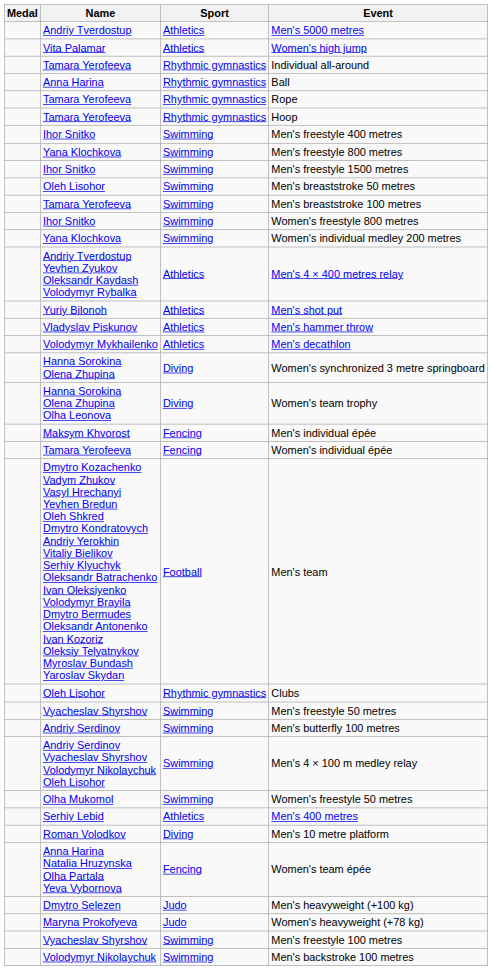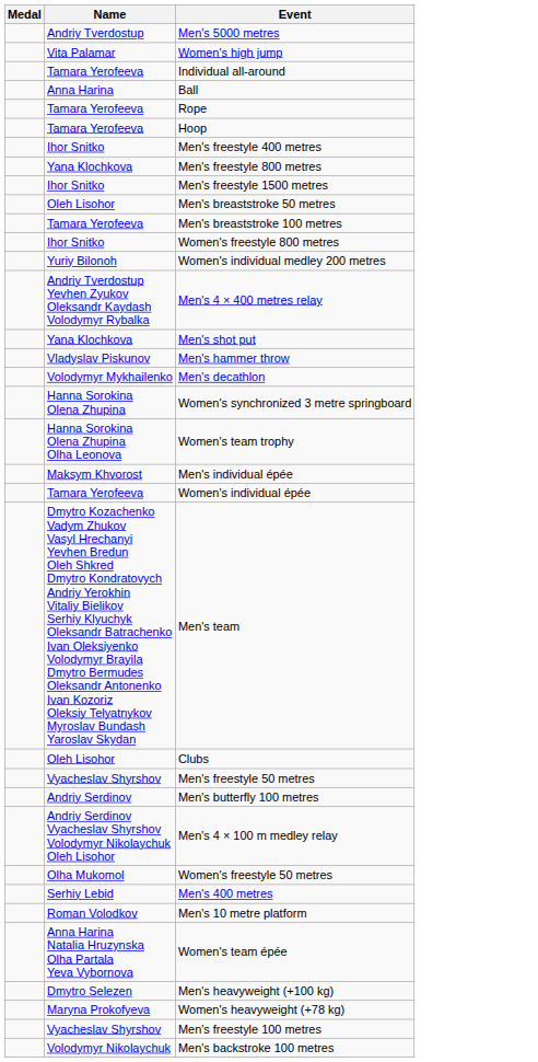- column: Sport | Athletics | Athletics | Rhythmic gymnastics | Rhythmic gymnastics | Rhythmic gymnastics | Rhythmic gymnastics | Swimming | Swimming | Swimming | Swimming | Swimming | Swimming | Swimming | Athletics | Athletics | Athletics | Athletics | Diving | Diving | Fencing | Fencing | Football | Rhythmic gymnastics | Swimming | Swimming | Swimming | Swimming | Athletics | Diving | Fencing | Judo | Judo | Swimming | Swimming
Women's individual medley 200 metres | Name: Yana Klochkova -> Yuriy Bilonoh
Men's shot put | Name: Yuriy Bilonoh -> Yana Klochkova
